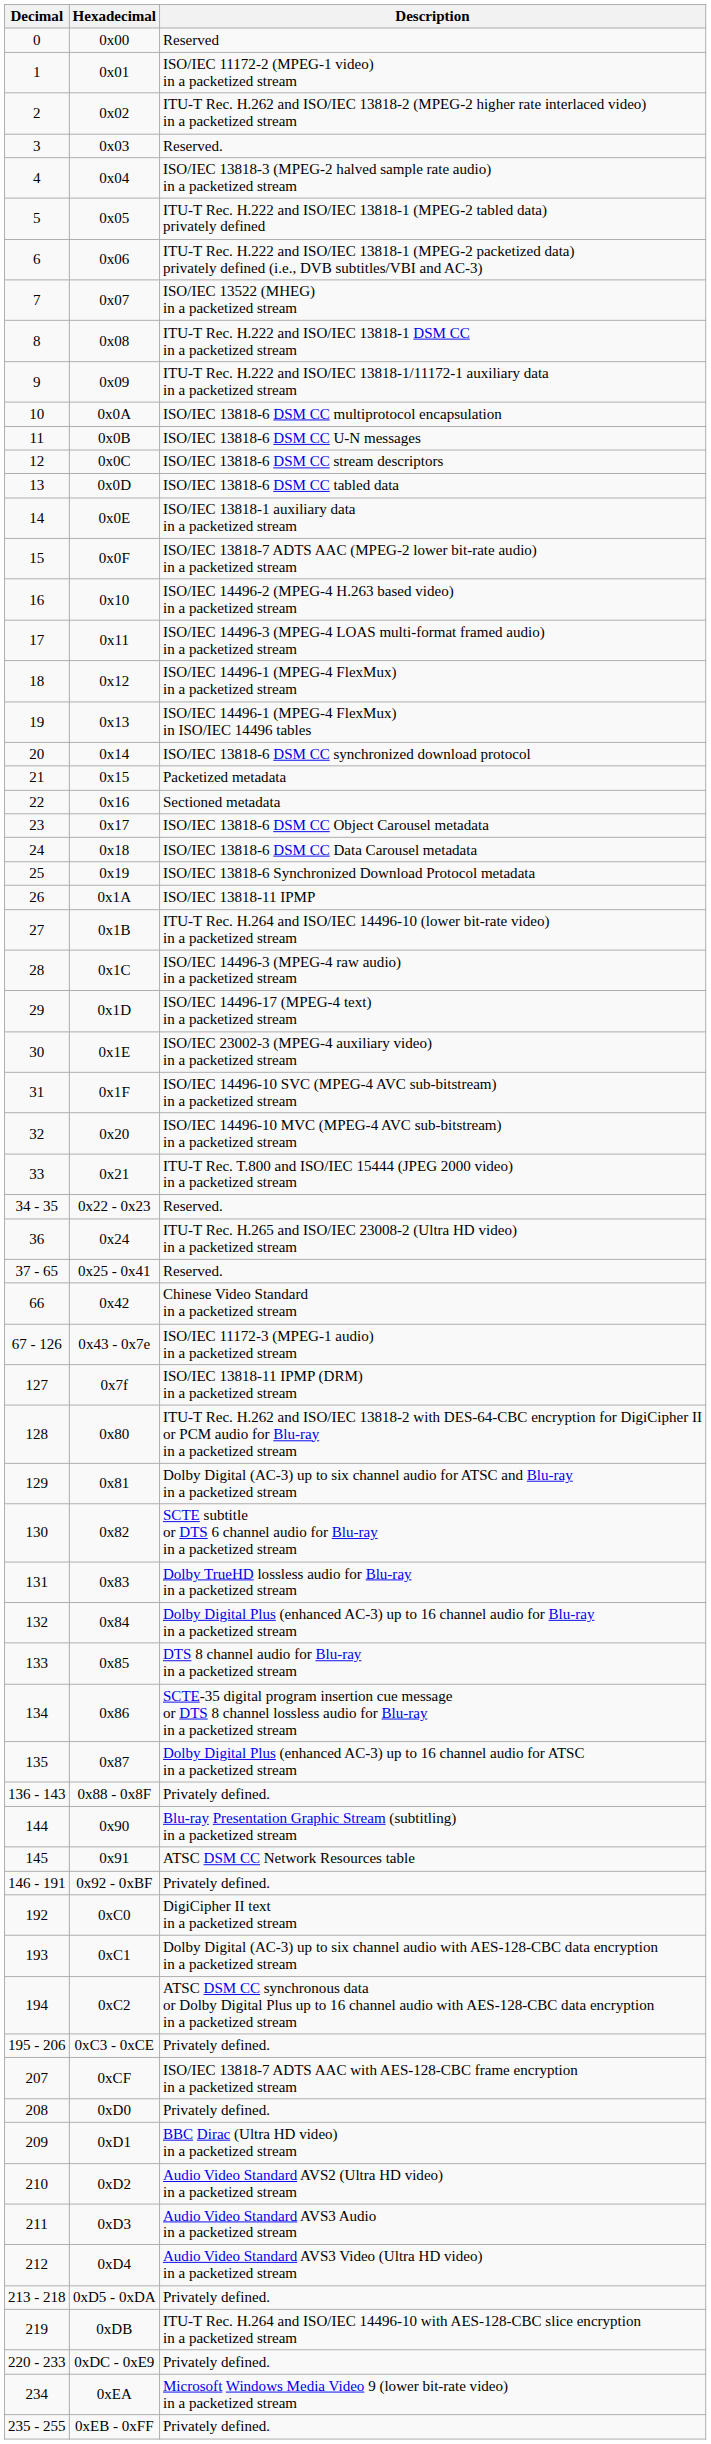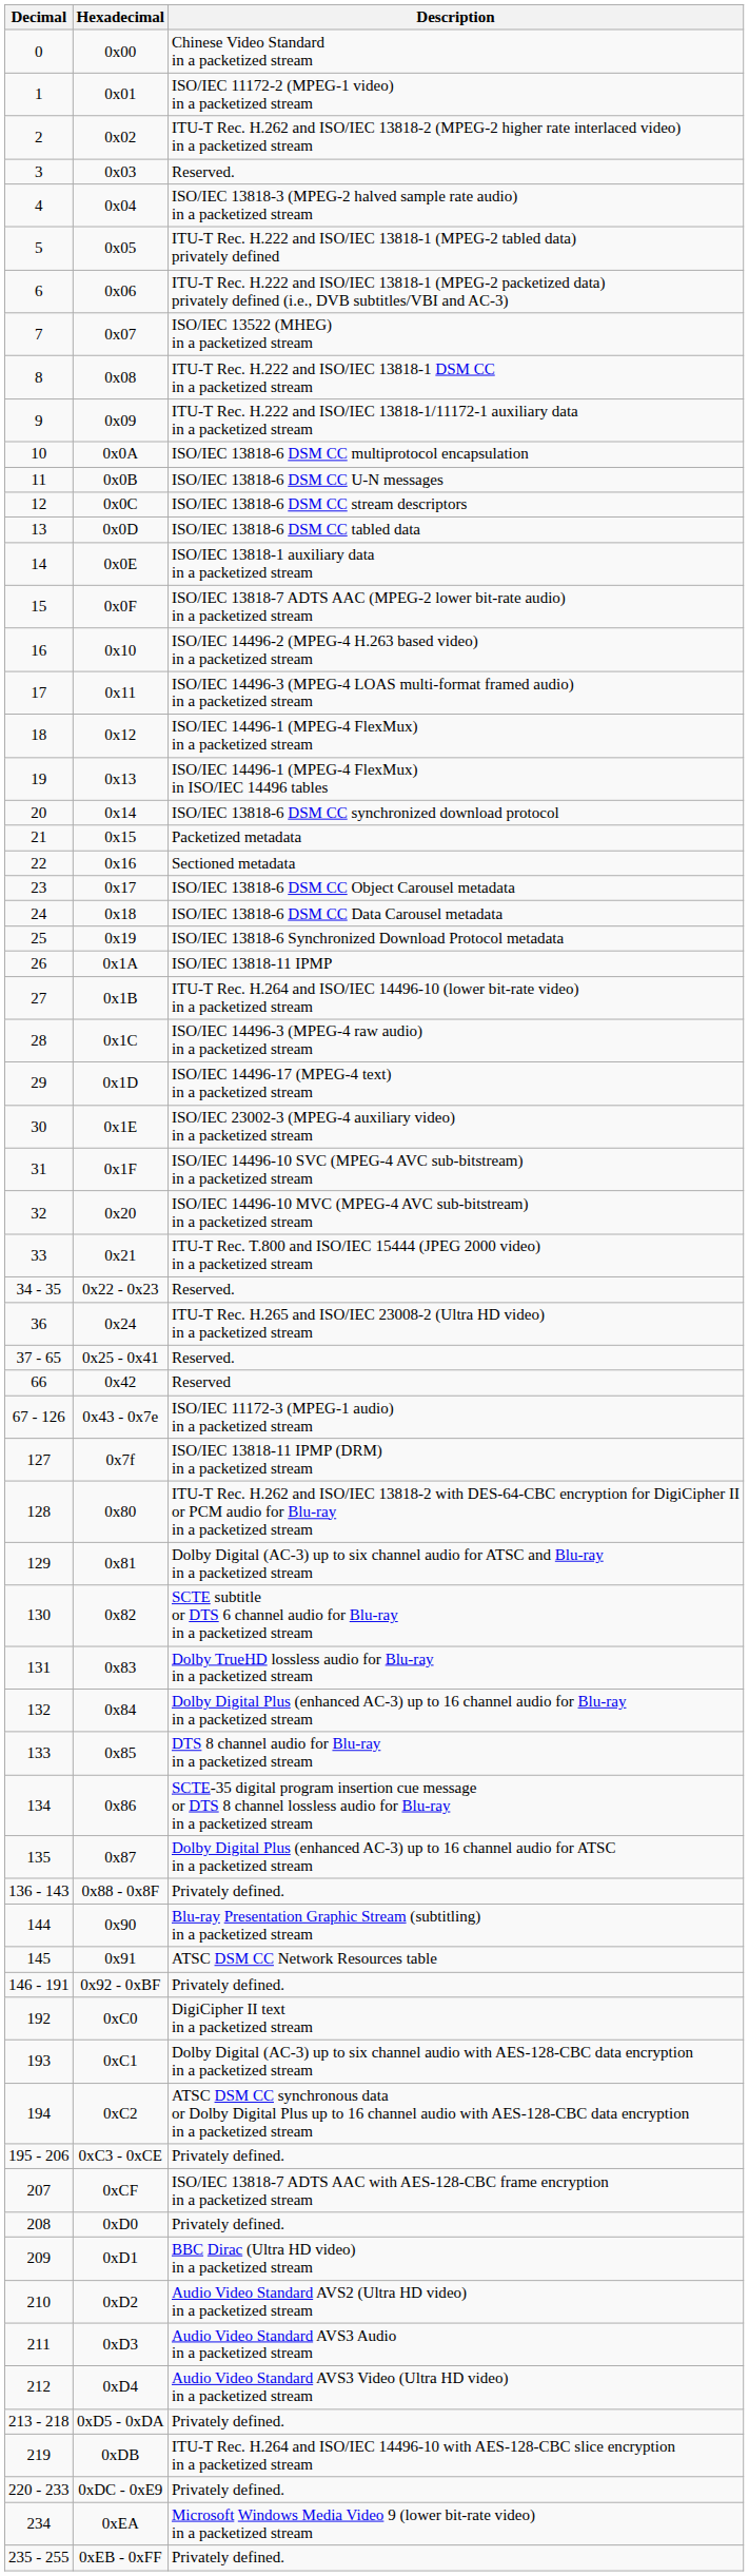0 | Description: Reserved -> Chinese Video Standard in a packetized stream
66 | Description: Chinese Video Standard in a packetized stream -> Reserved
